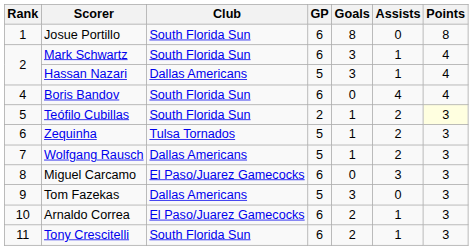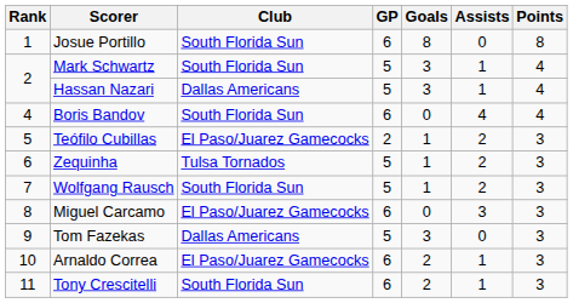Mark Schwartz | GP: 6 -> 5
Teófilo Cubillas | Club: South Florida Sun -> El Paso/Juarez Gamecocks
Teófilo Cubillas | Points: lightyellow background -> no background
Wolfgang Rausch | Club: Dallas Americans -> South Florida Sun
